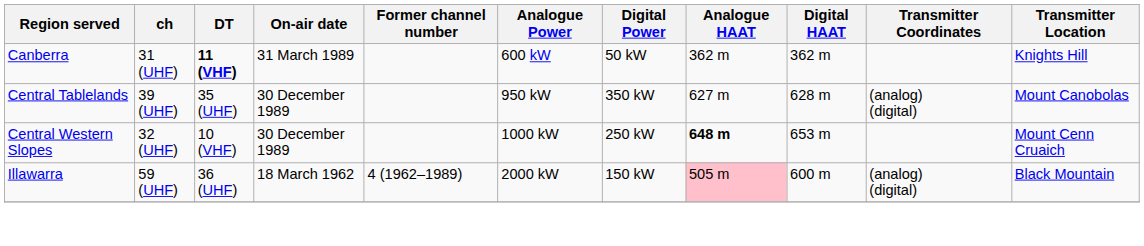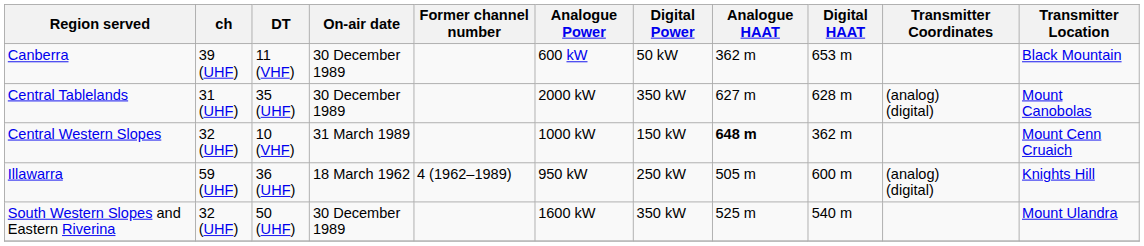Canberra | ch: 31 (UHF) -> 39 (UHF)
Canberra | DT: bold -> normal
Canberra | On-air date: 31 March 1989 -> 30 December 1989
Canberra | Digital HAAT: 362 m -> 653 m
Canberra | Transmitter Location: Knights Hill -> Black Mountain
Central Tablelands | ch: 39 (UHF) -> 31 (UHF)
Central Tablelands | Analogue Power: 950 kW -> 2000 kW
Central Western Slopes | On-air date: 30 December 1989 -> 31 March 1989
Central Western Slopes | Digital Power: 250 kW -> 150 kW
Central Western Slopes | Digital HAAT: 653 m -> 362 m
Illawarra | Analogue Power: 2000 kW -> 950 kW
Illawarra | Digital Power: 150 kW -> 250 kW
Illawarra | Analogue HAAT: pink background -> no background
Illawarra | Transmitter Location: Black Mountain -> Knights Hill
+ row: South Western Slopes and Eastern Riverina | 32 (UHF) | 50 (UHF) | 30 December 1989 | 1600 kW | 350 kW | 525 m | 540 m | Mount Ulandra
